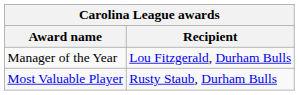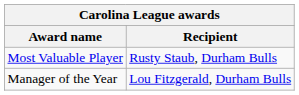rows swapped: Most Valuable Player <-> Manager of the Year
